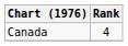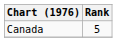Canada | Rank: 4 -> 5
